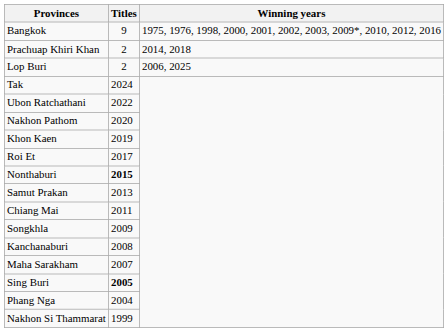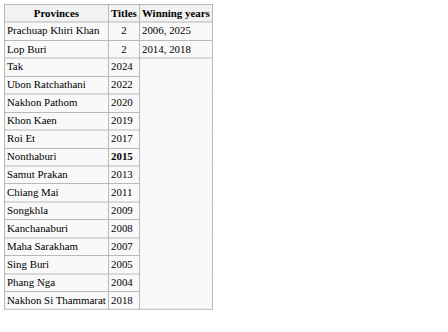- row: Bangkok | 9 | 1975, 1976, 1998, 2000, 2001, 2002, 2003, 2009*, 2010, 2012, 2016
Prachuap Khiri Khan | Winning years: 2014, 2018 -> 2006, 2025
Lop Buri | Winning years: 2006, 2025 -> 2014, 2018
Sing Buri | Titles: bold -> normal
Nakhon Si Thammarat | Titles: 1999 -> 2018
